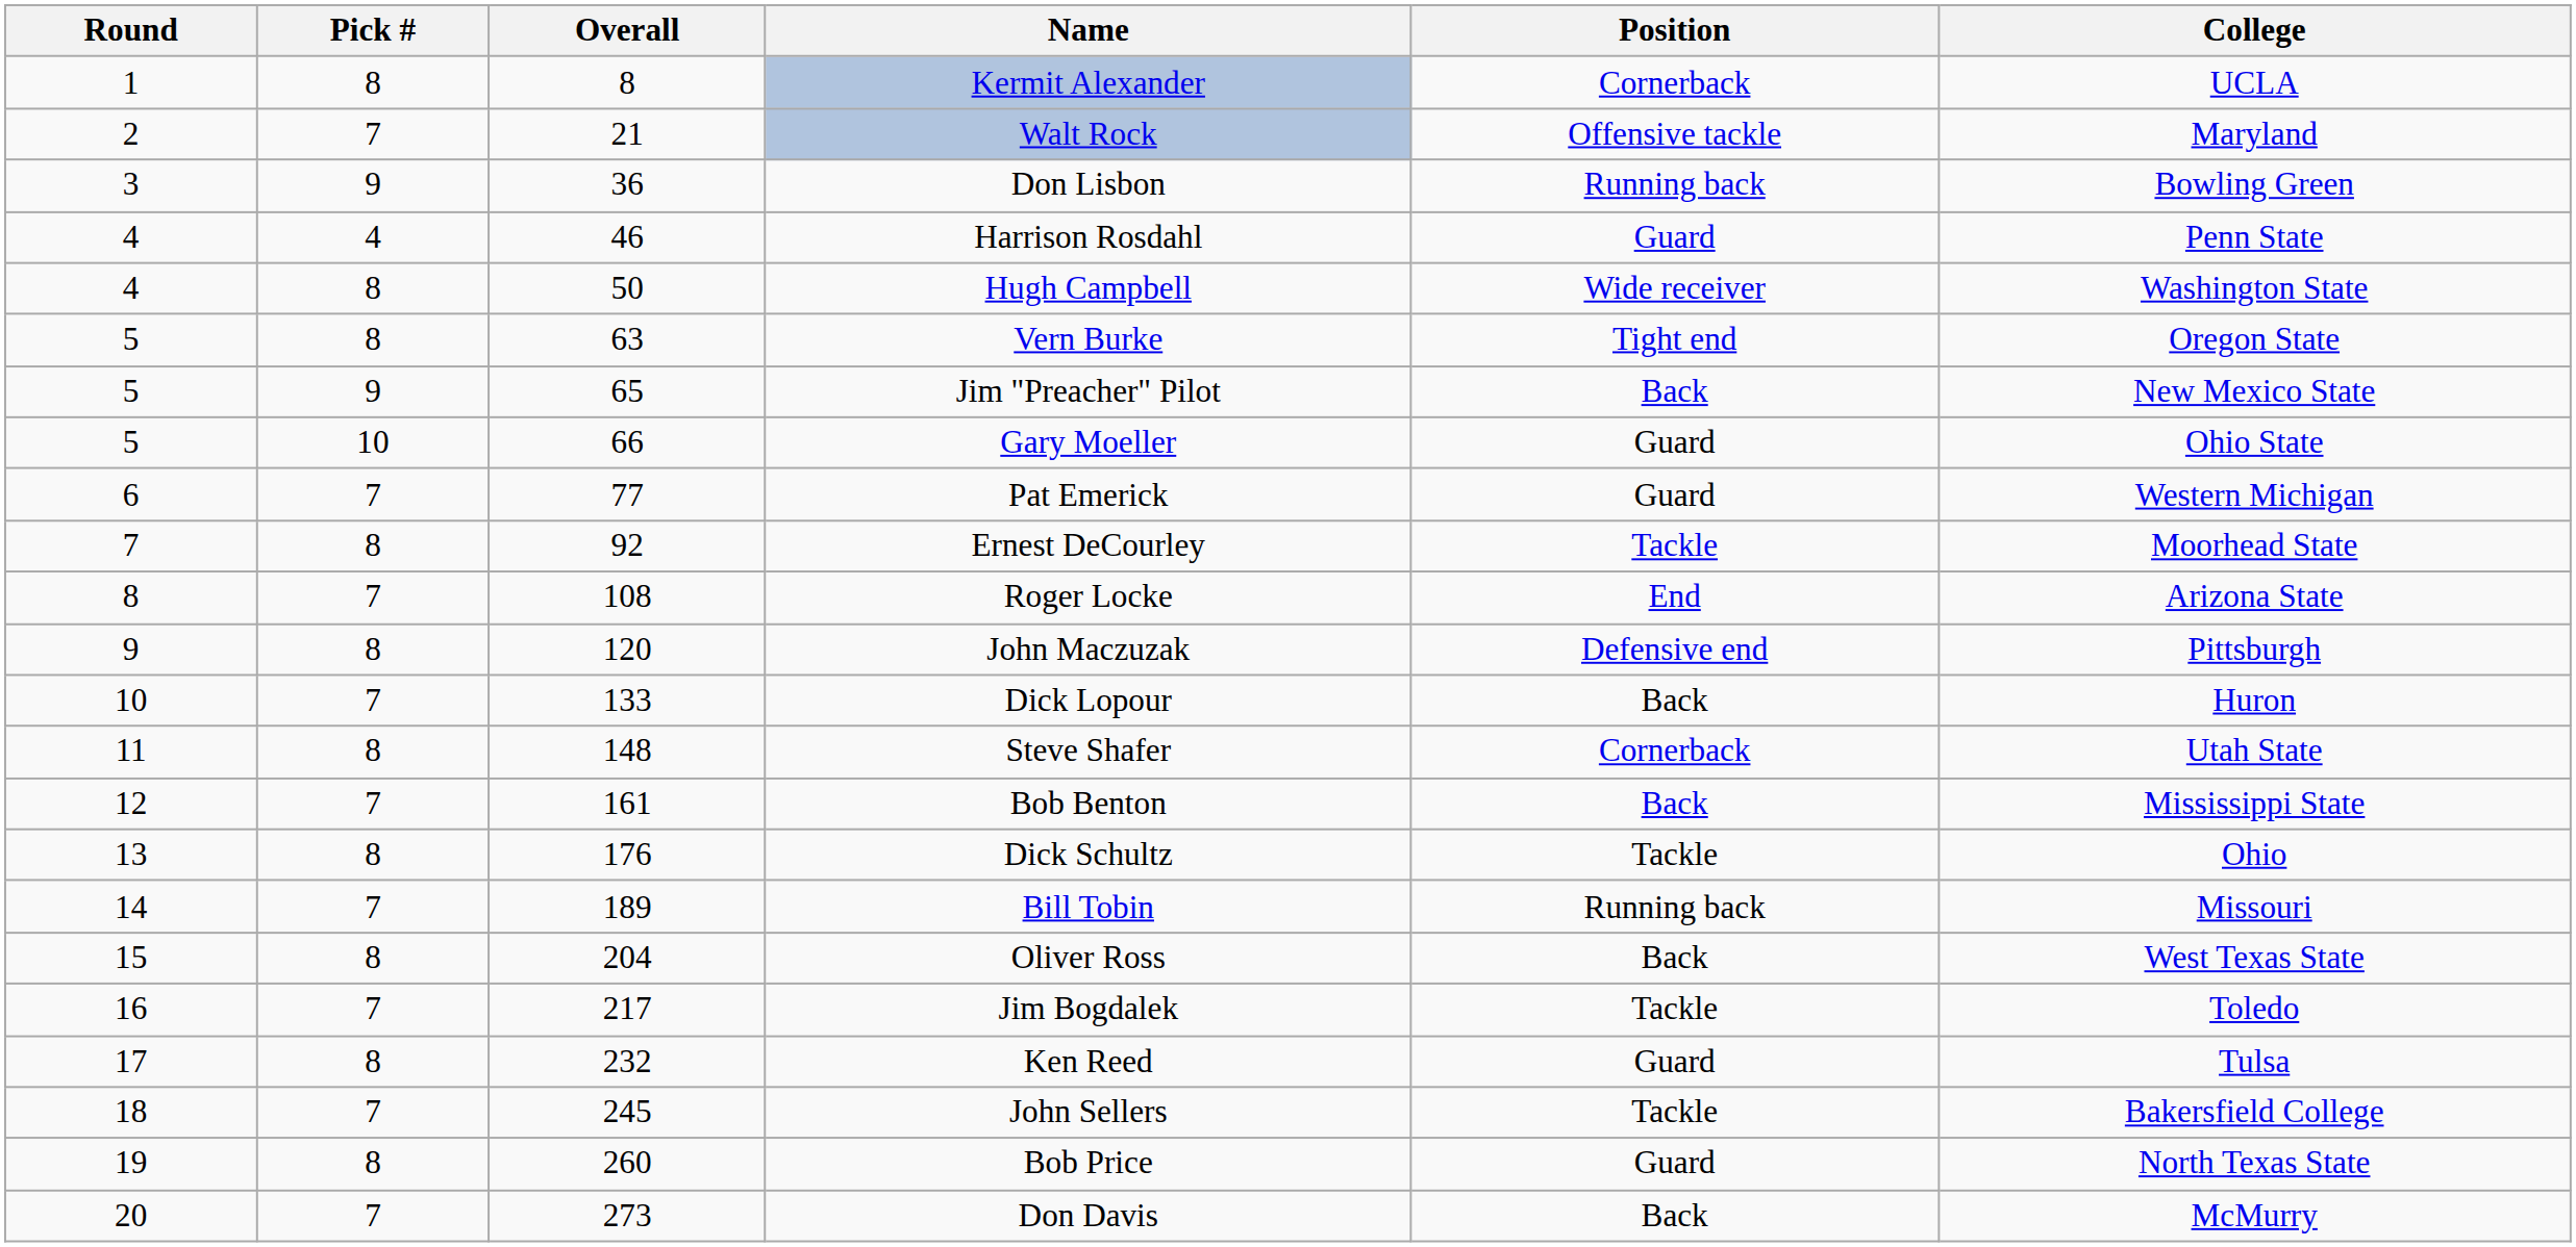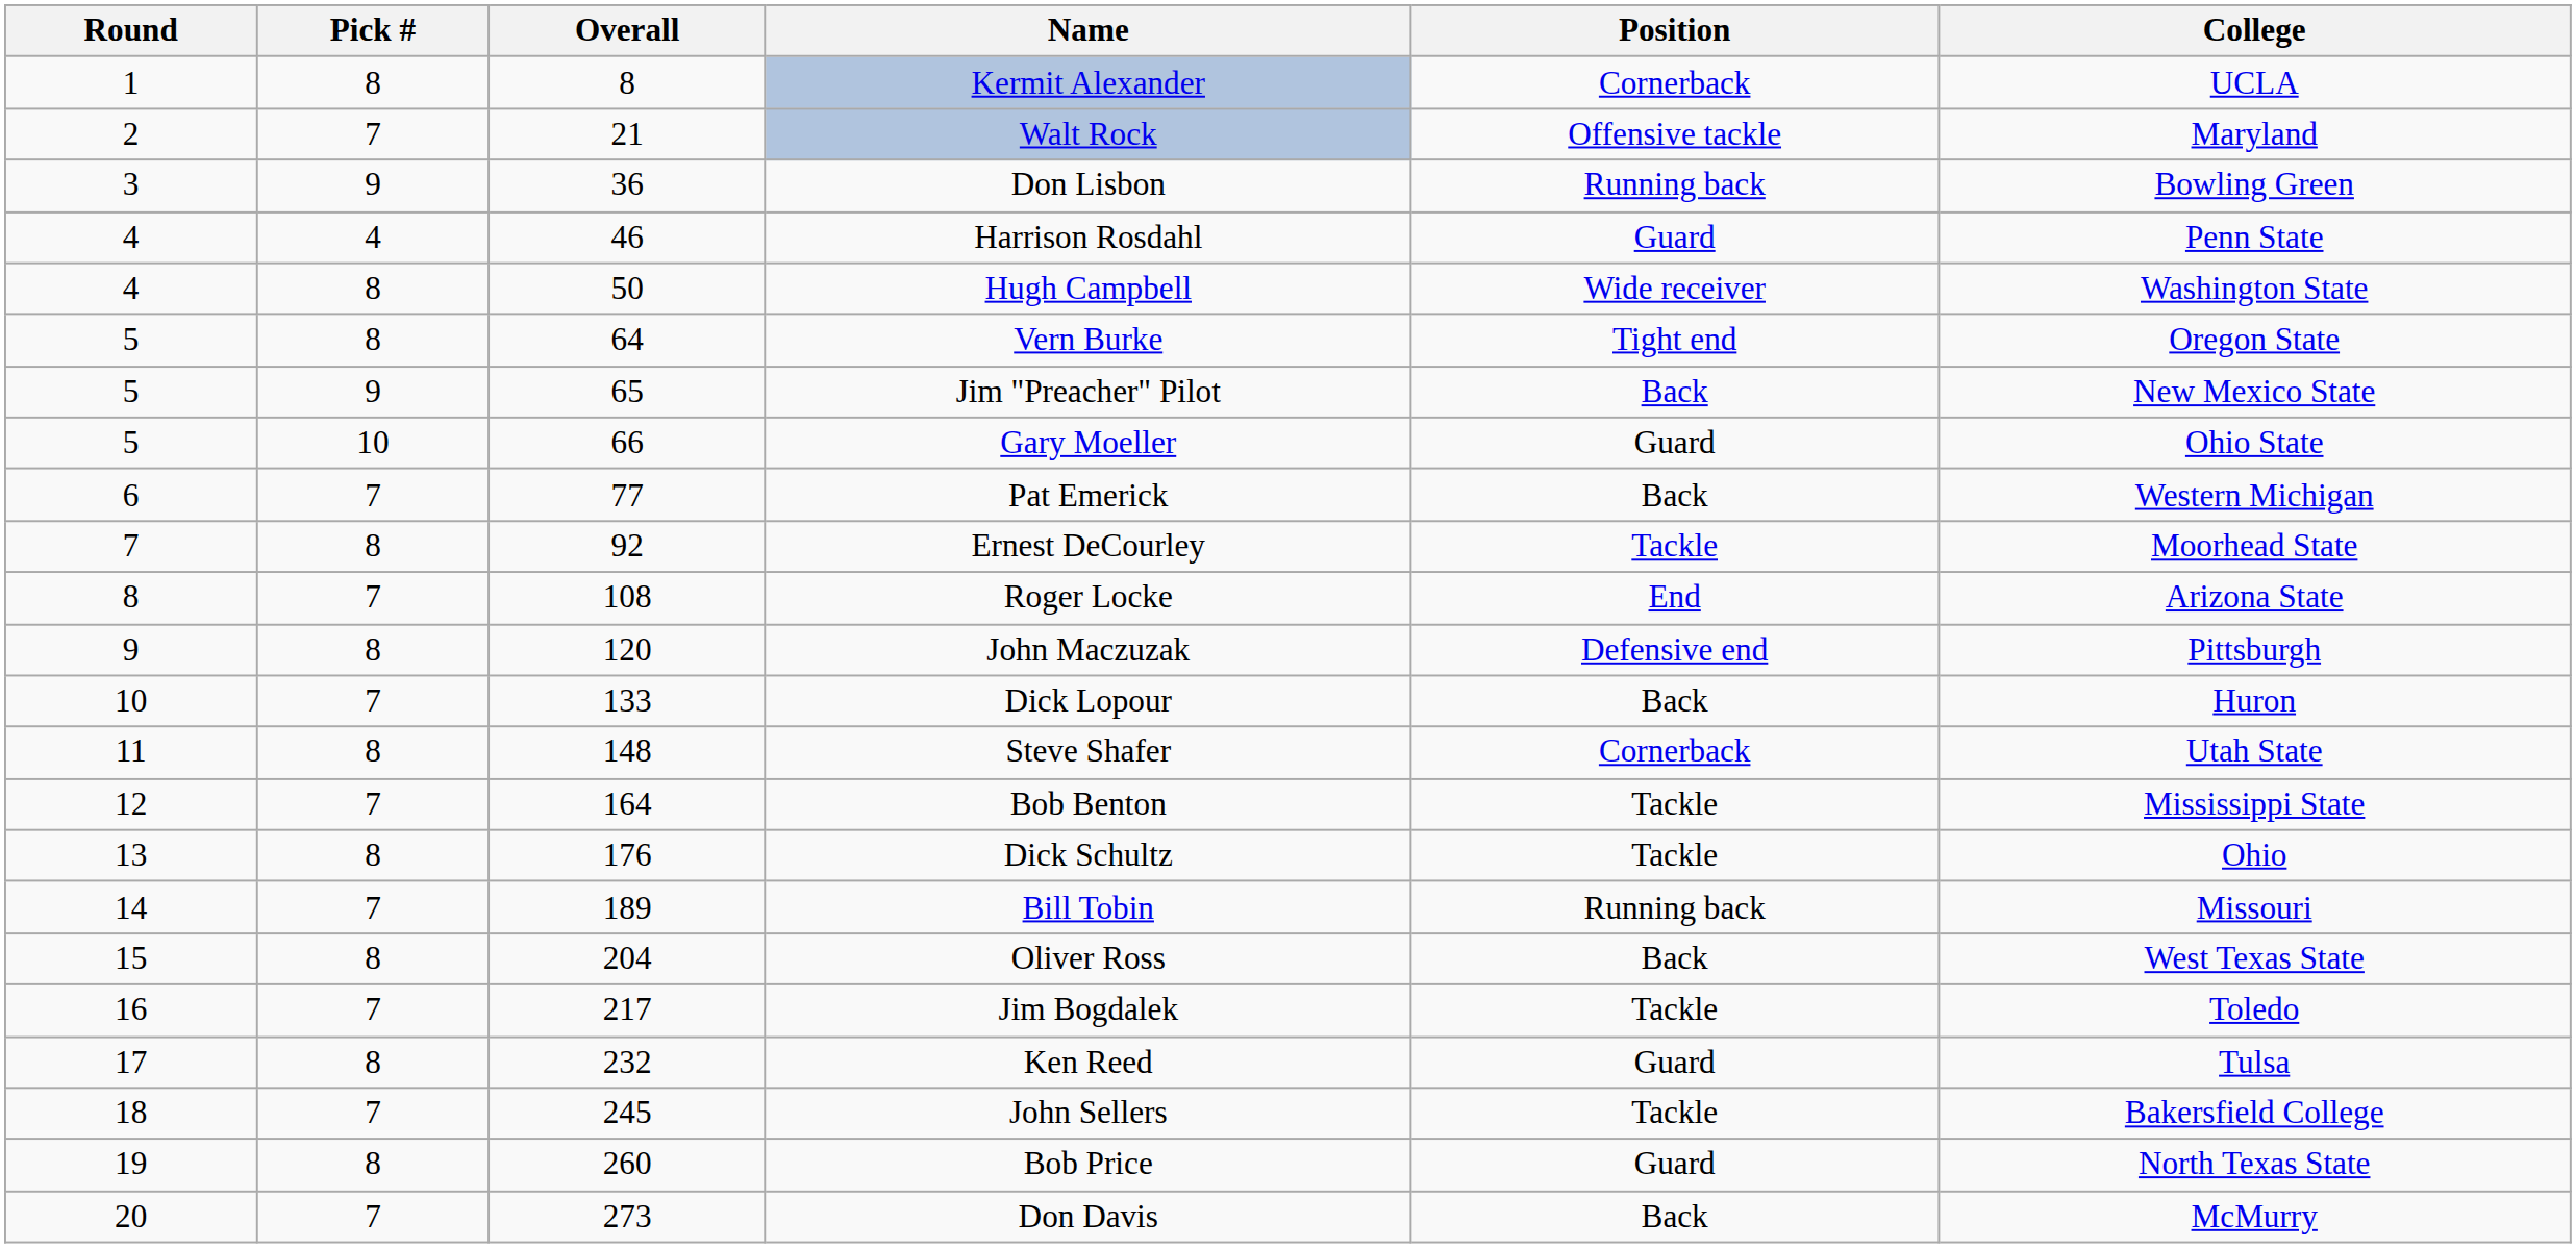Vern Burke | Overall: 63 -> 64
Pat Emerick | Position: Guard -> Back
Bob Benton | Overall: 161 -> 164
Bob Benton | Position: Back -> Tackle
